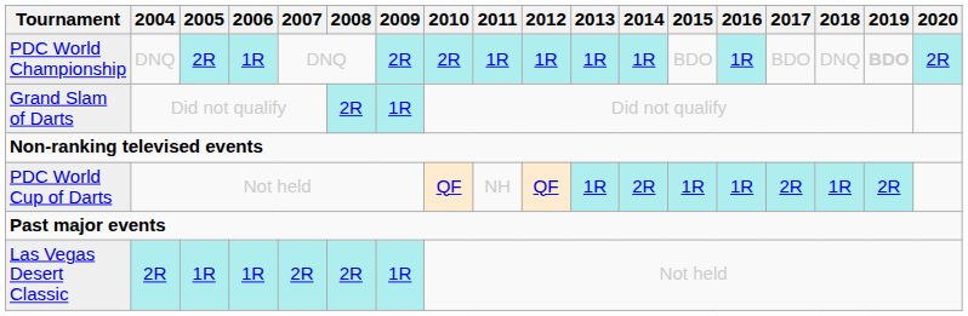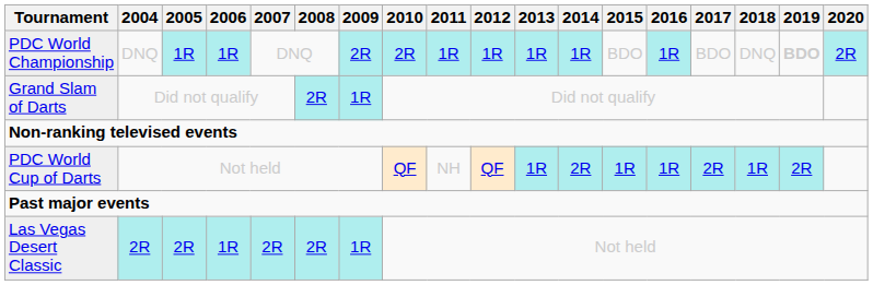PDC World Championship | 2005: 2R -> 1R
Las Vegas Desert Classic | 2005: 1R -> 2R
